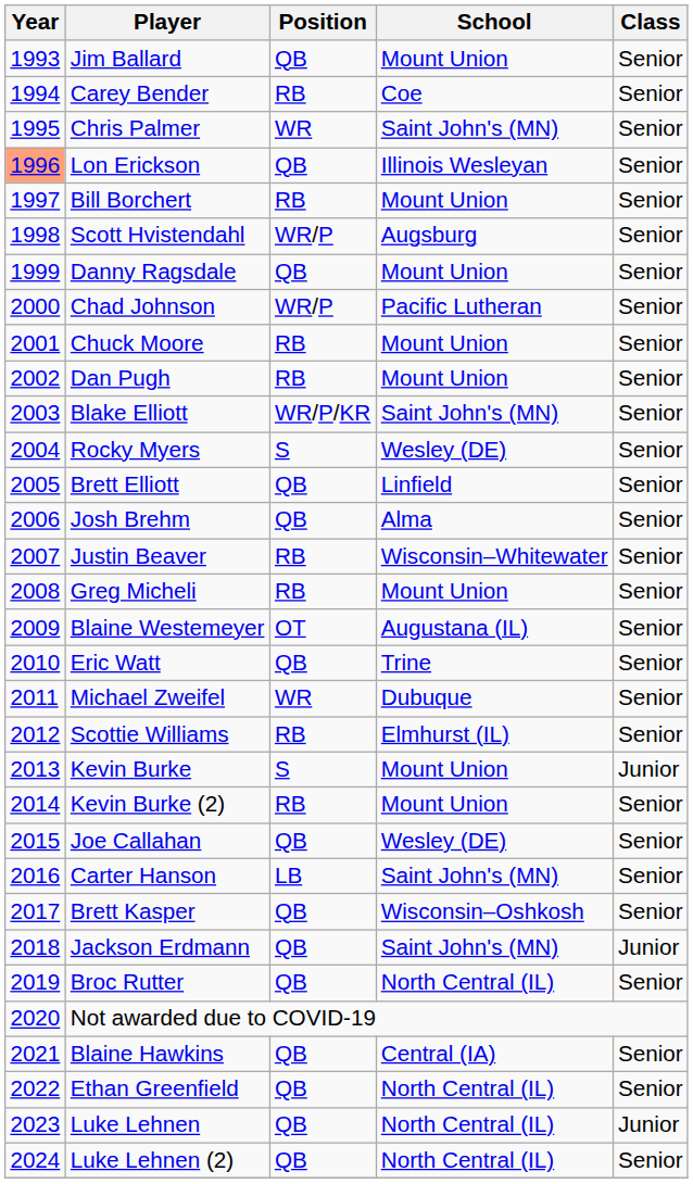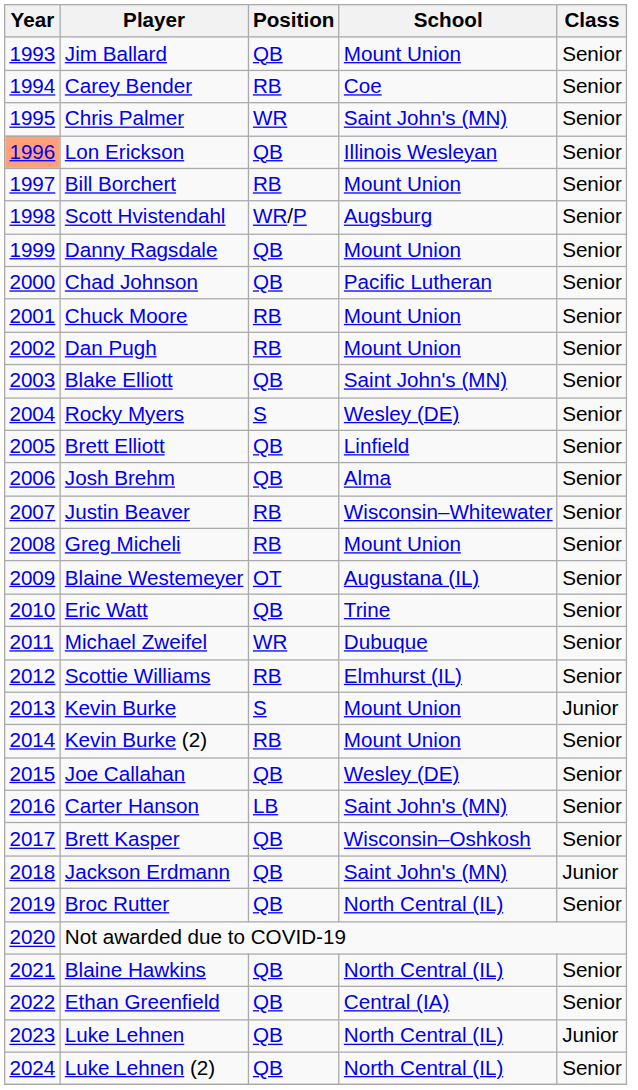Chad Johnson | Position: WR/P -> QB
Blake Elliott | Position: WR/P/KR -> QB
Blaine Hawkins | School: Central (IA) -> North Central (IL)
Ethan Greenfield | School: North Central (IL) -> Central (IA)
